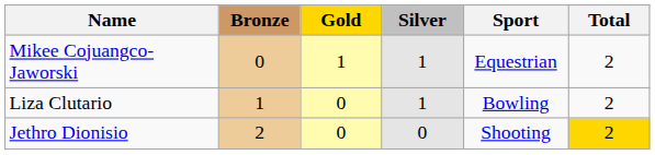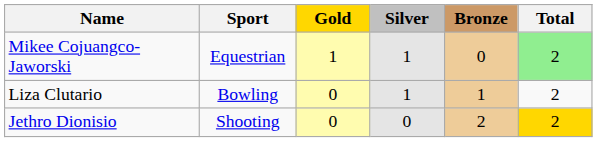columns swapped: Sport <-> Bronze
Mikee Cojuangco-Jaworski | Total: no background -> lightgreen background
